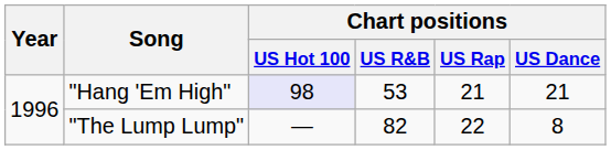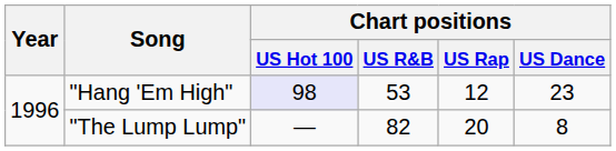"Hang 'Em High" | Chart positions / US Rap: 21 -> 12
"Hang 'Em High" | Chart positions / US Dance: 21 -> 23
"The Lump Lump" | Chart positions / US Rap: 22 -> 20
